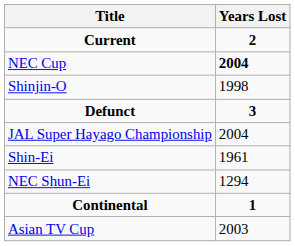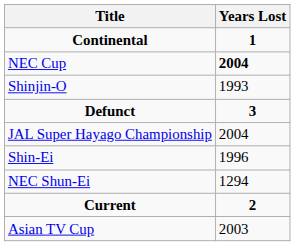rows swapped: Current <-> Continental
Shinjin-O | Years Lost: 1998 -> 1993
Shin-Ei | Years Lost: 1961 -> 1996
